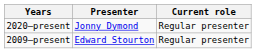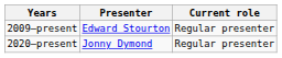rows swapped: 2009–present <-> 2020–present
